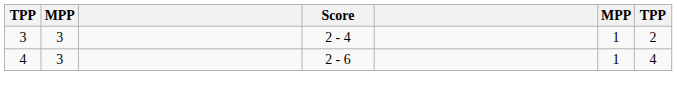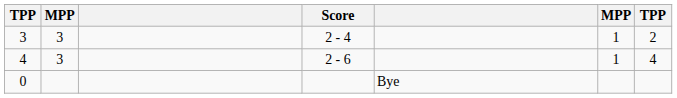+ row: 0 | Bye
